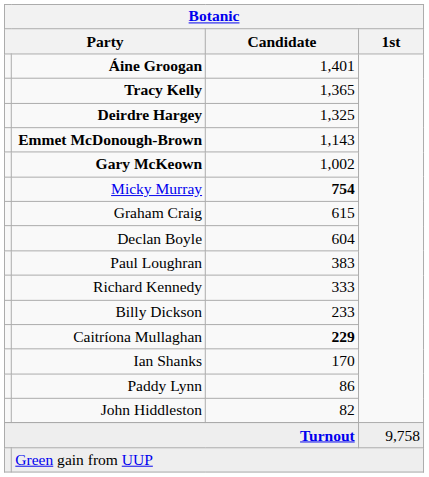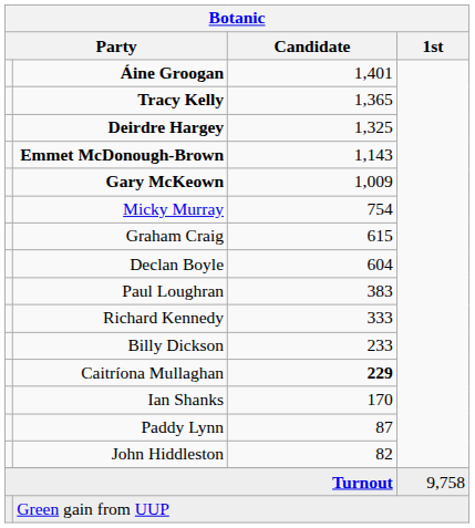Gary McKeown | Botanic / Candidate: 1,002 -> 1,009
Micky Murray | Botanic / Candidate: bold -> normal
Paddy Lynn | Botanic / Candidate: 86 -> 87
